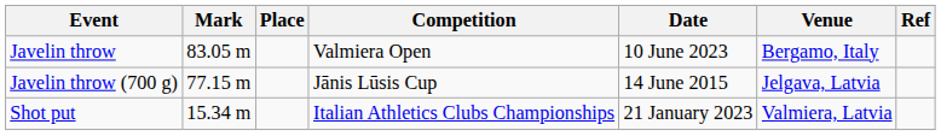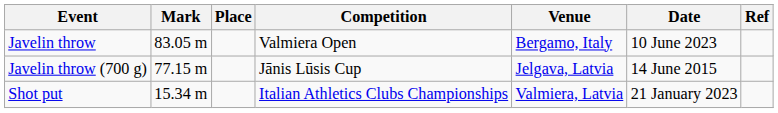columns swapped: Venue <-> Date
